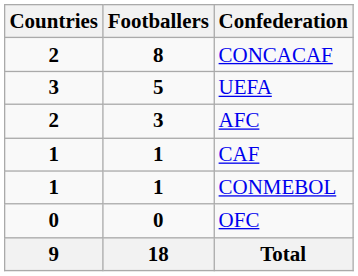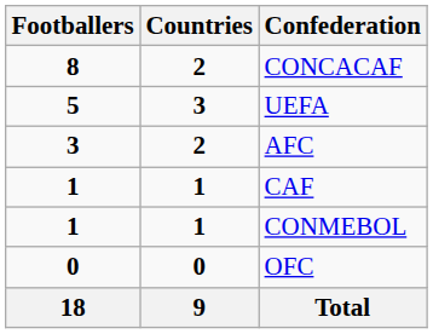columns swapped: Footballers <-> Countries
